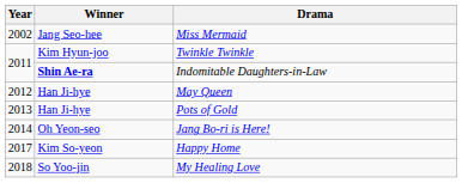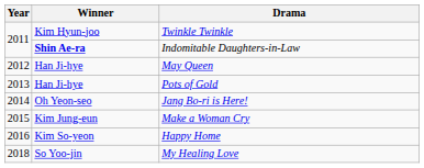- row: 2002 | Jang Seo-hee | Miss Mermaid
+ row: 2015 | Kim Jung-eun | Make a Woman Cry
Happy Home | Year: 2017 -> 2016
